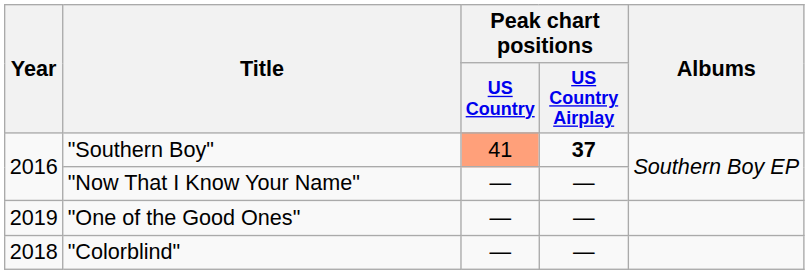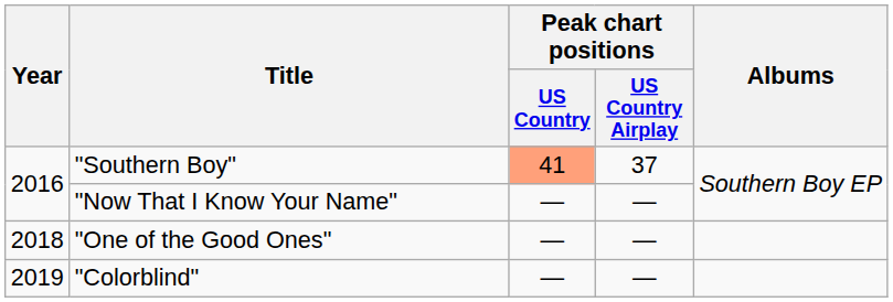"Southern Boy" | Peak chart positions / US Country Airplay: bold -> normal
"One of the Good Ones" | Year: 2019 -> 2018
"Colorblind" | Year: 2018 -> 2019
